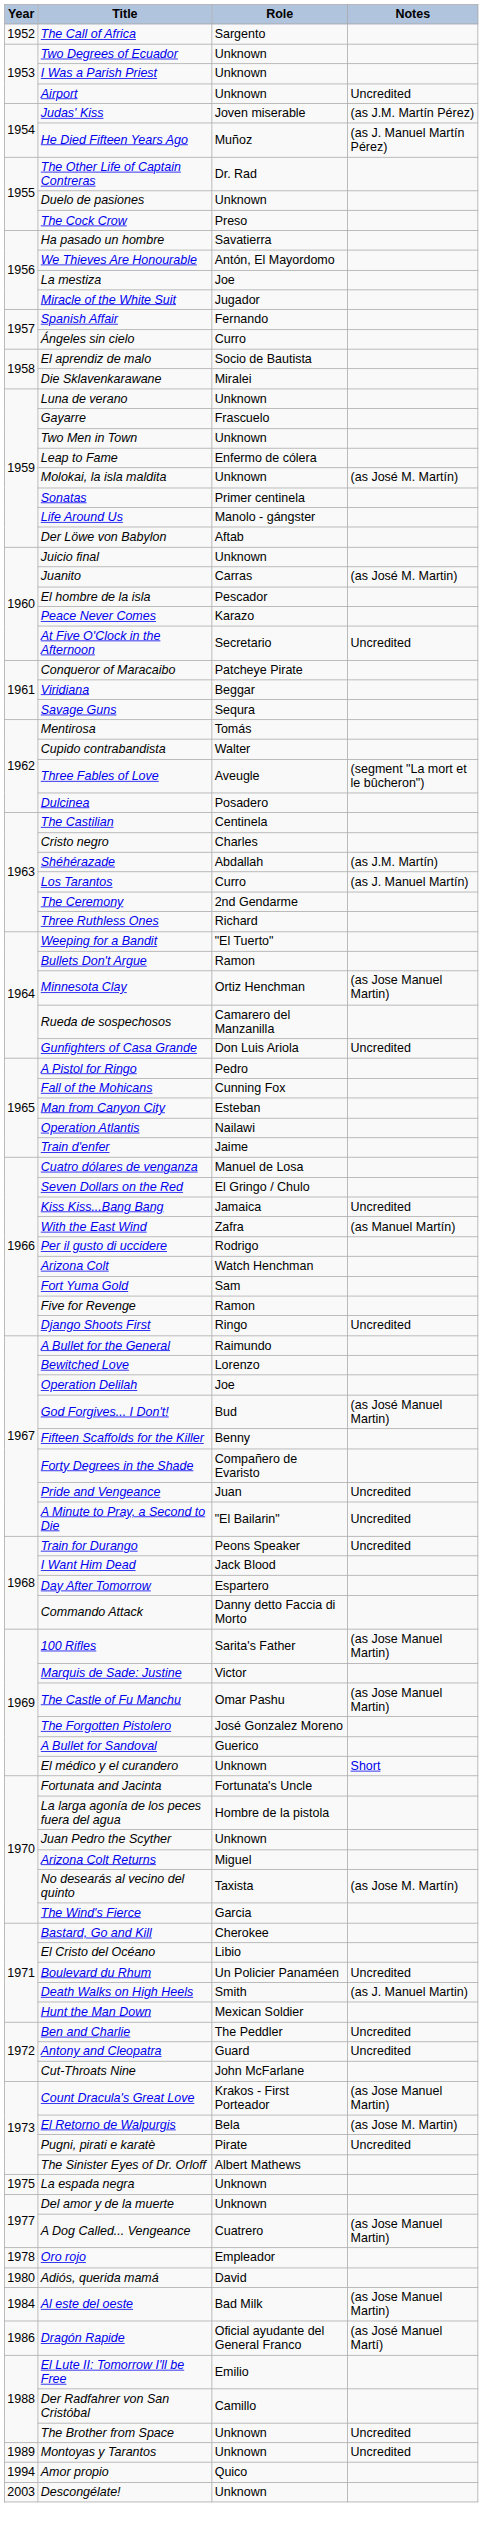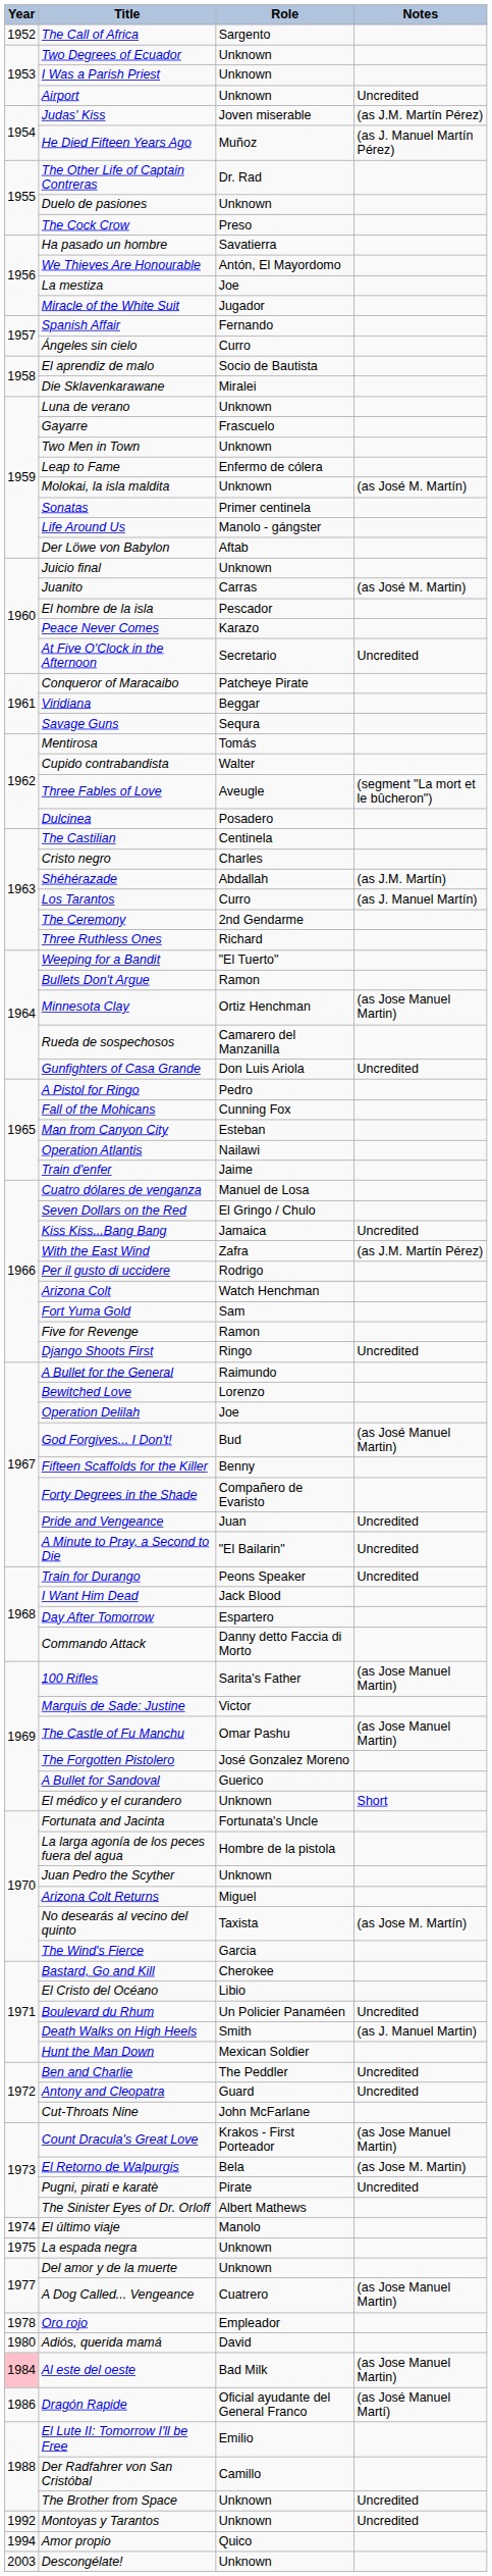With the East Wind | Notes: (as Manuel Martín) -> (as J.M. Martín Pérez)
+ row: 1974 | El último viaje | Manolo
Al este del oeste | Year: no background -> pink background
Montoyas y Tarantos | Year: 1989 -> 1992
